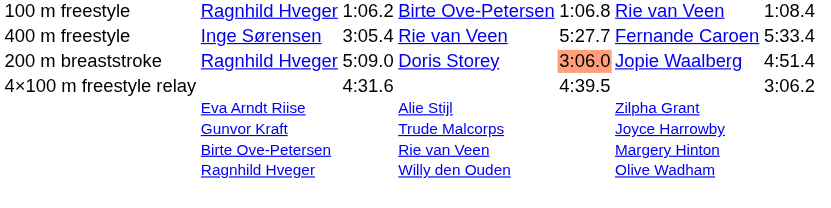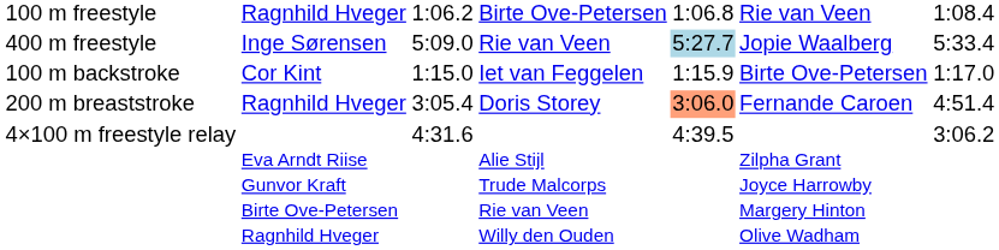400 m freestyle | column 3: 3:05.4 -> 5:09.0
400 m freestyle | column 5: no background -> lightblue background
400 m freestyle | column 6: Fernande Caroen -> Jopie Waalberg
+ row: 100 m backstroke | Cor Kint | 1:15.0 | Iet van Feggelen | 1:15.9 | Birte Ove-Petersen | 1:17.0
200 m breaststroke | column 3: 5:09.0 -> 3:05.4
200 m breaststroke | column 6: Jopie Waalberg -> Fernande Caroen
